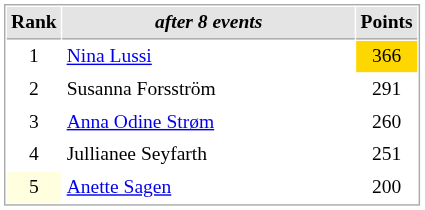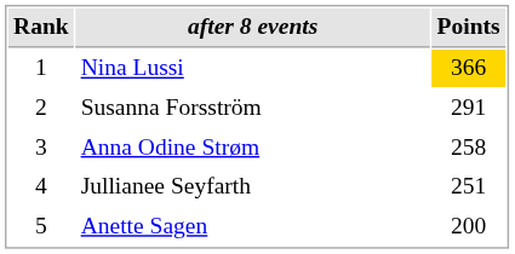Anna Odine Strøm | Points: 260 -> 258
Anette Sagen | Rank: lightyellow background -> no background
